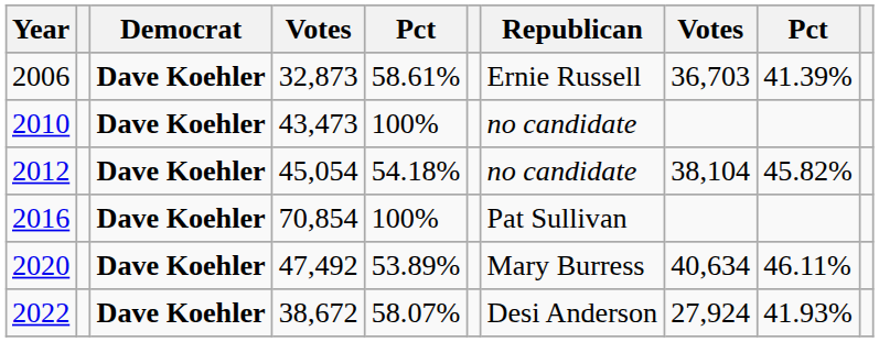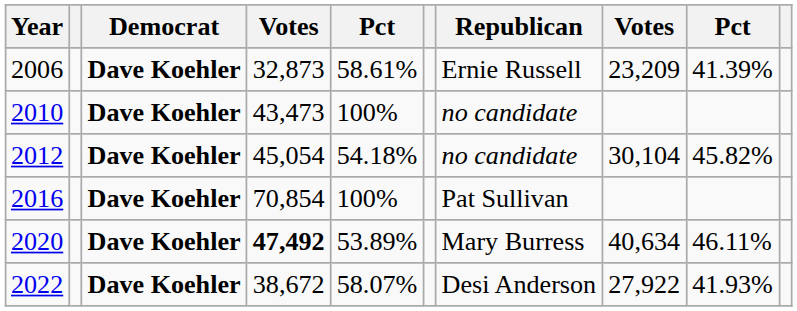2006 | column 8: 36,703 -> 23,209
2012 | column 8: 38,104 -> 30,104
2020 | column 4: normal -> bold
2022 | column 8: 27,924 -> 27,922
